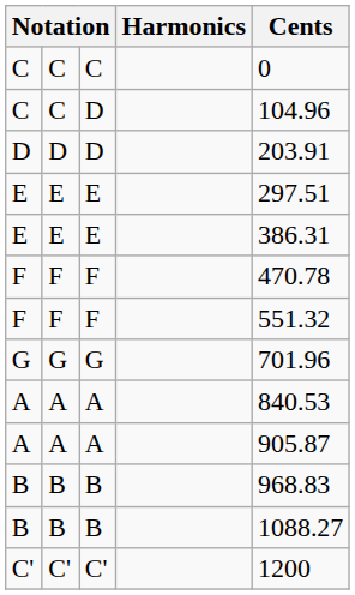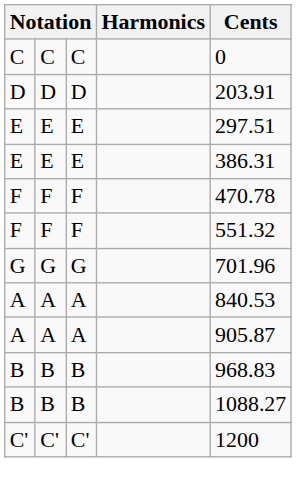- row: C | C | D | 104.96
